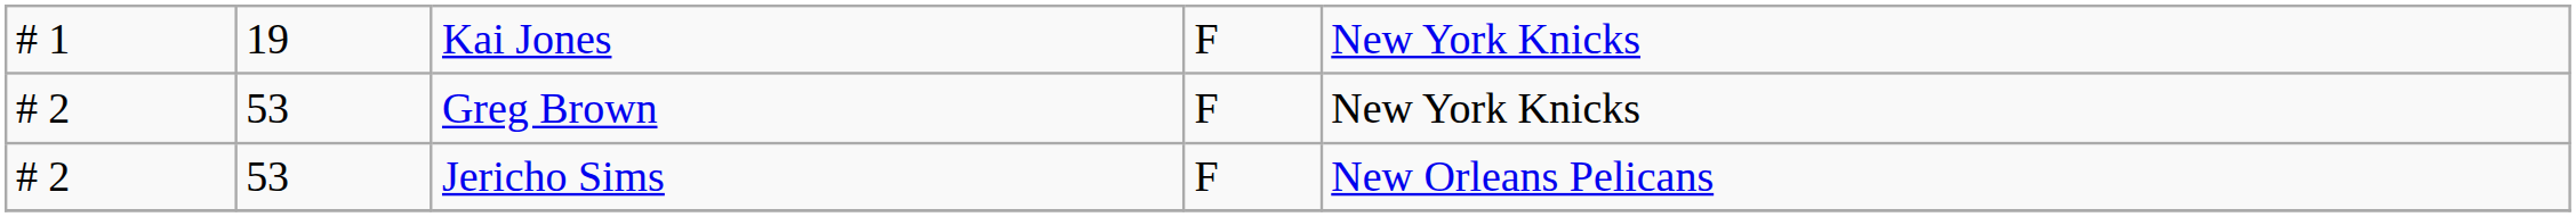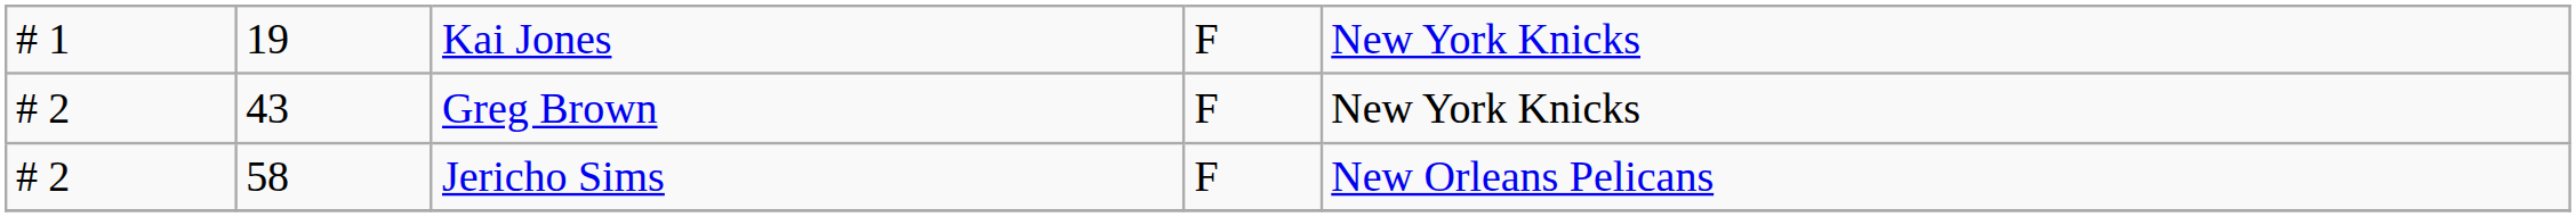Greg Brown | column 2: 53 -> 43
Jericho Sims | column 2: 53 -> 58
